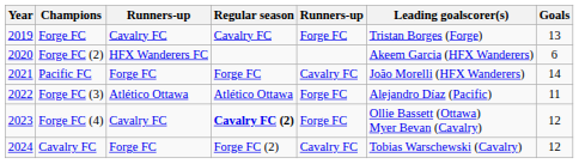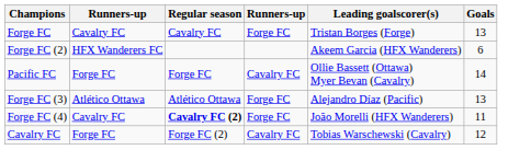- column: Year | 2019 | 2020 | 2021 | 2022 | 2023 | 2024
Pacific FC | Leading goalscorer(s): João Morelli (HFX Wanderers) -> Ollie Bassett (Ottawa) Myer Bevan (Cavalry)
Forge FC (3) | Goals: 11 -> 13
Forge FC (4) | Leading goalscorer(s): Ollie Bassett (Ottawa) Myer Bevan (Cavalry) -> João Morelli (HFX Wanderers)
Forge FC (4) | Goals: 12 -> 11
